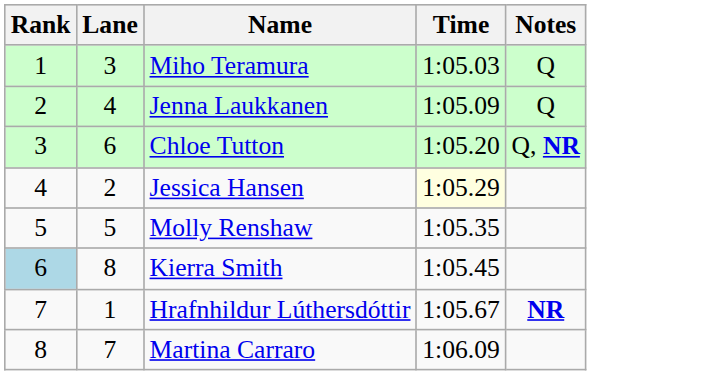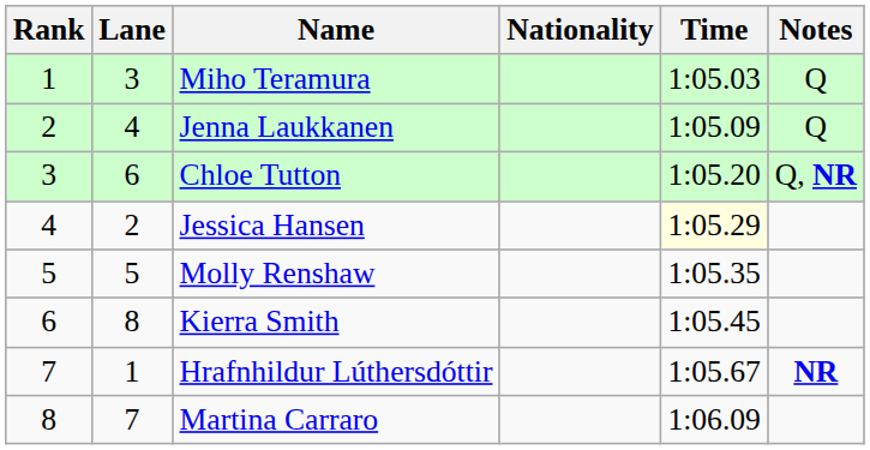+ column: Nationality
Kierra Smith | Rank: lightblue background -> no background
